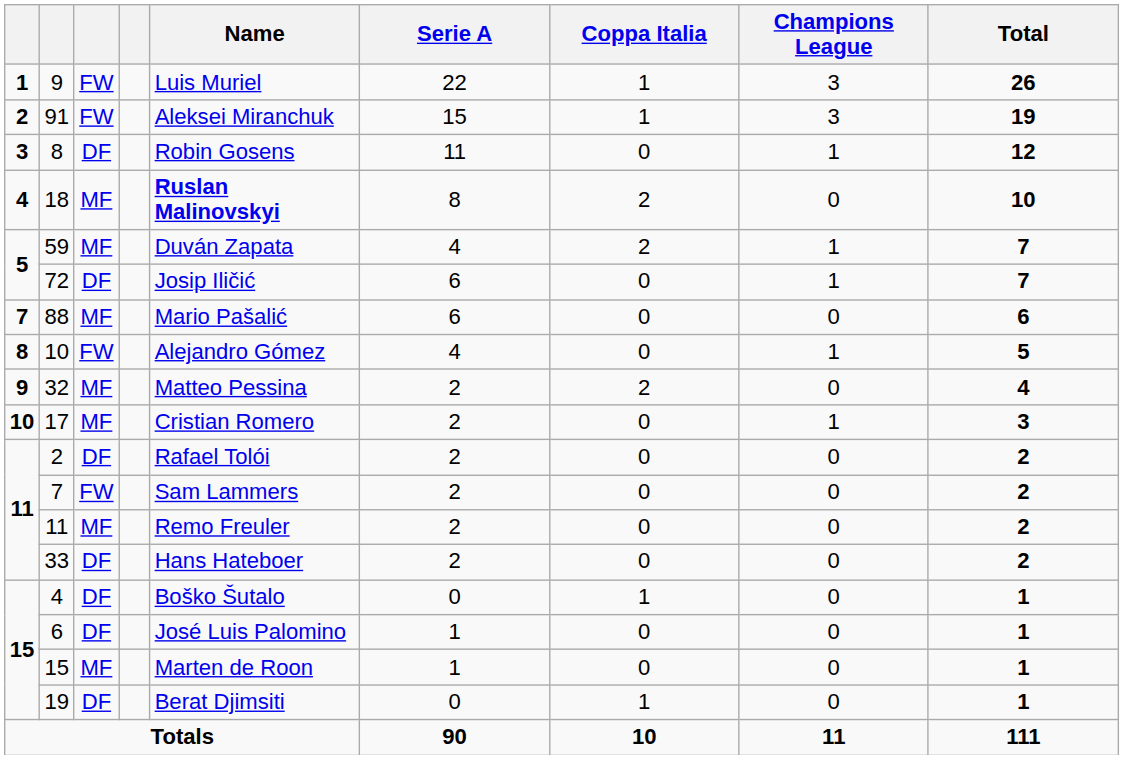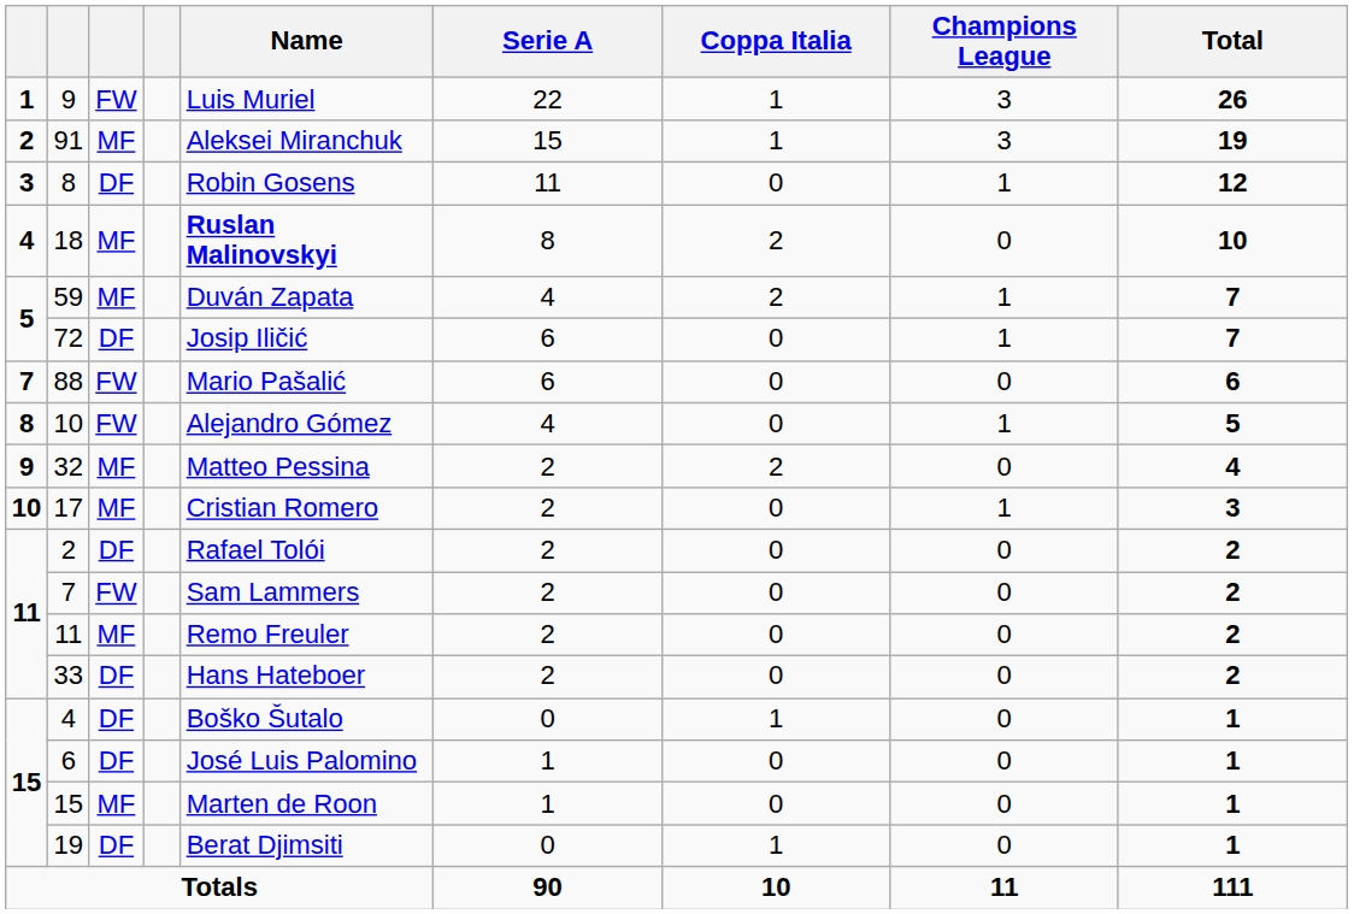91 | column 3: FW -> MF
88 | column 3: MF -> FW
